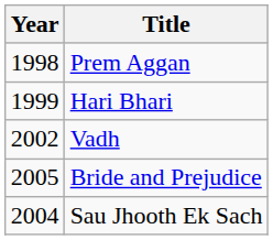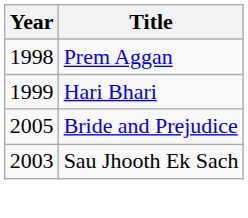- row: 2002 | Vadh
Sau Jhooth Ek Sach | Year: 2004 -> 2003
